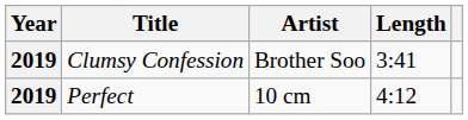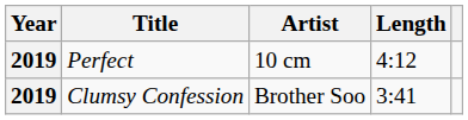rows swapped: Perfect <-> Clumsy Confession
